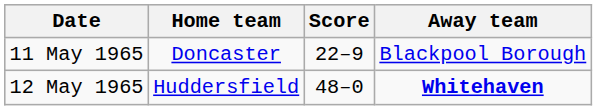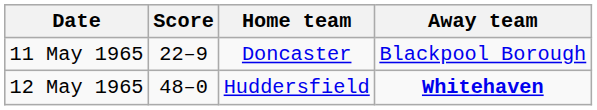columns swapped: Home team <-> Score
